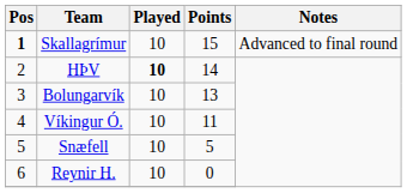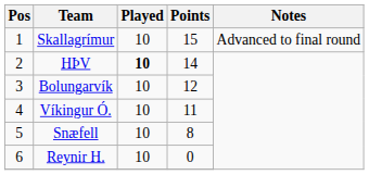Skallagrímur | Pos: bold -> normal
Bolungarvík | Points: 13 -> 12
Snæfell | Points: 5 -> 8
